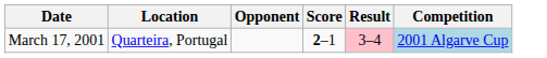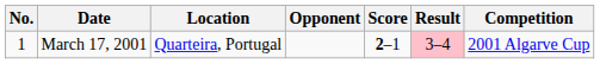+ column: No. | 1
March 17, 2001 | Competition: lightblue background -> no background
